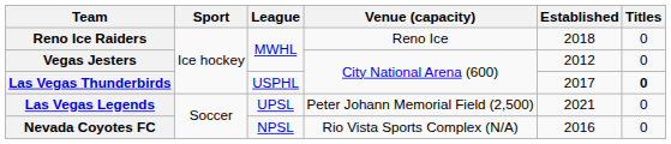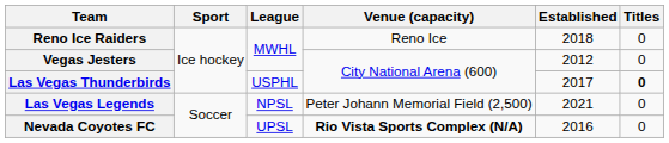Las Vegas Legends | League: UPSL -> NPSL
Nevada Coyotes FC | League: NPSL -> UPSL
Nevada Coyotes FC | Venue (capacity): normal -> bold
